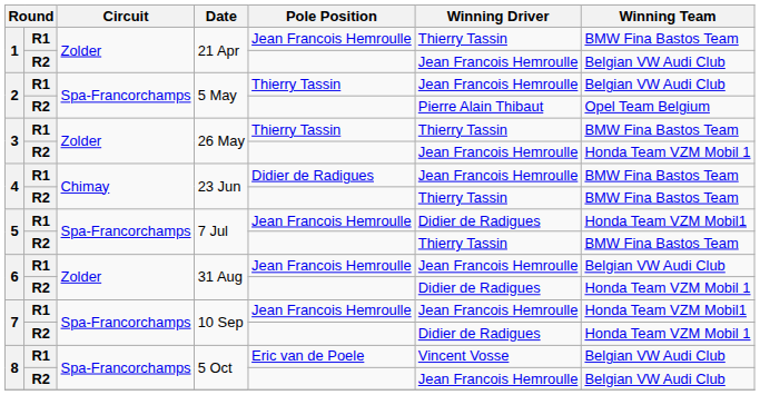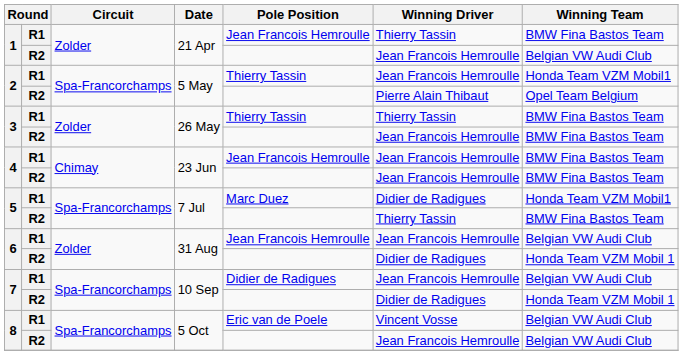2 / R1 | Winning Team: Belgian VW Audi Club -> Honda Team VZM Mobil1
3 / R2 | Winning Team: Honda Team VZM Mobil 1 -> BMW Fina Bastos Team
4 / R1 | Pole Position: Didier de Radigues -> Jean Francois Hemroulle
4 / R2 | Winning Driver: Thierry Tassin -> Jean Francois Hemroulle
5 / R1 | Pole Position: Jean Francois Hemroulle -> Marc Duez
7 / R1 | Pole Position: Jean Francois Hemroulle -> Didier de Radigues
7 / R1 | Winning Team: Honda Team VZM Mobil1 -> Belgian VW Audi Club
